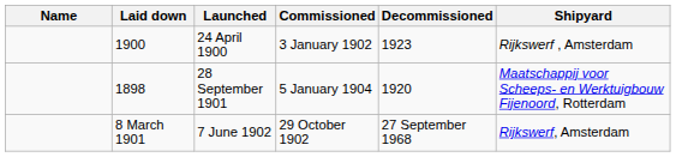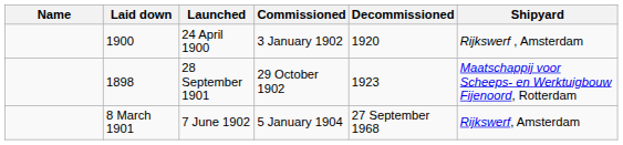24 April 1900 | Decommissioned: 1923 -> 1920
28 September 1901 | Commissioned: 5 January 1904 -> 29 October 1902
28 September 1901 | Decommissioned: 1920 -> 1923
7 June 1902 | Commissioned: 29 October 1902 -> 5 January 1904
